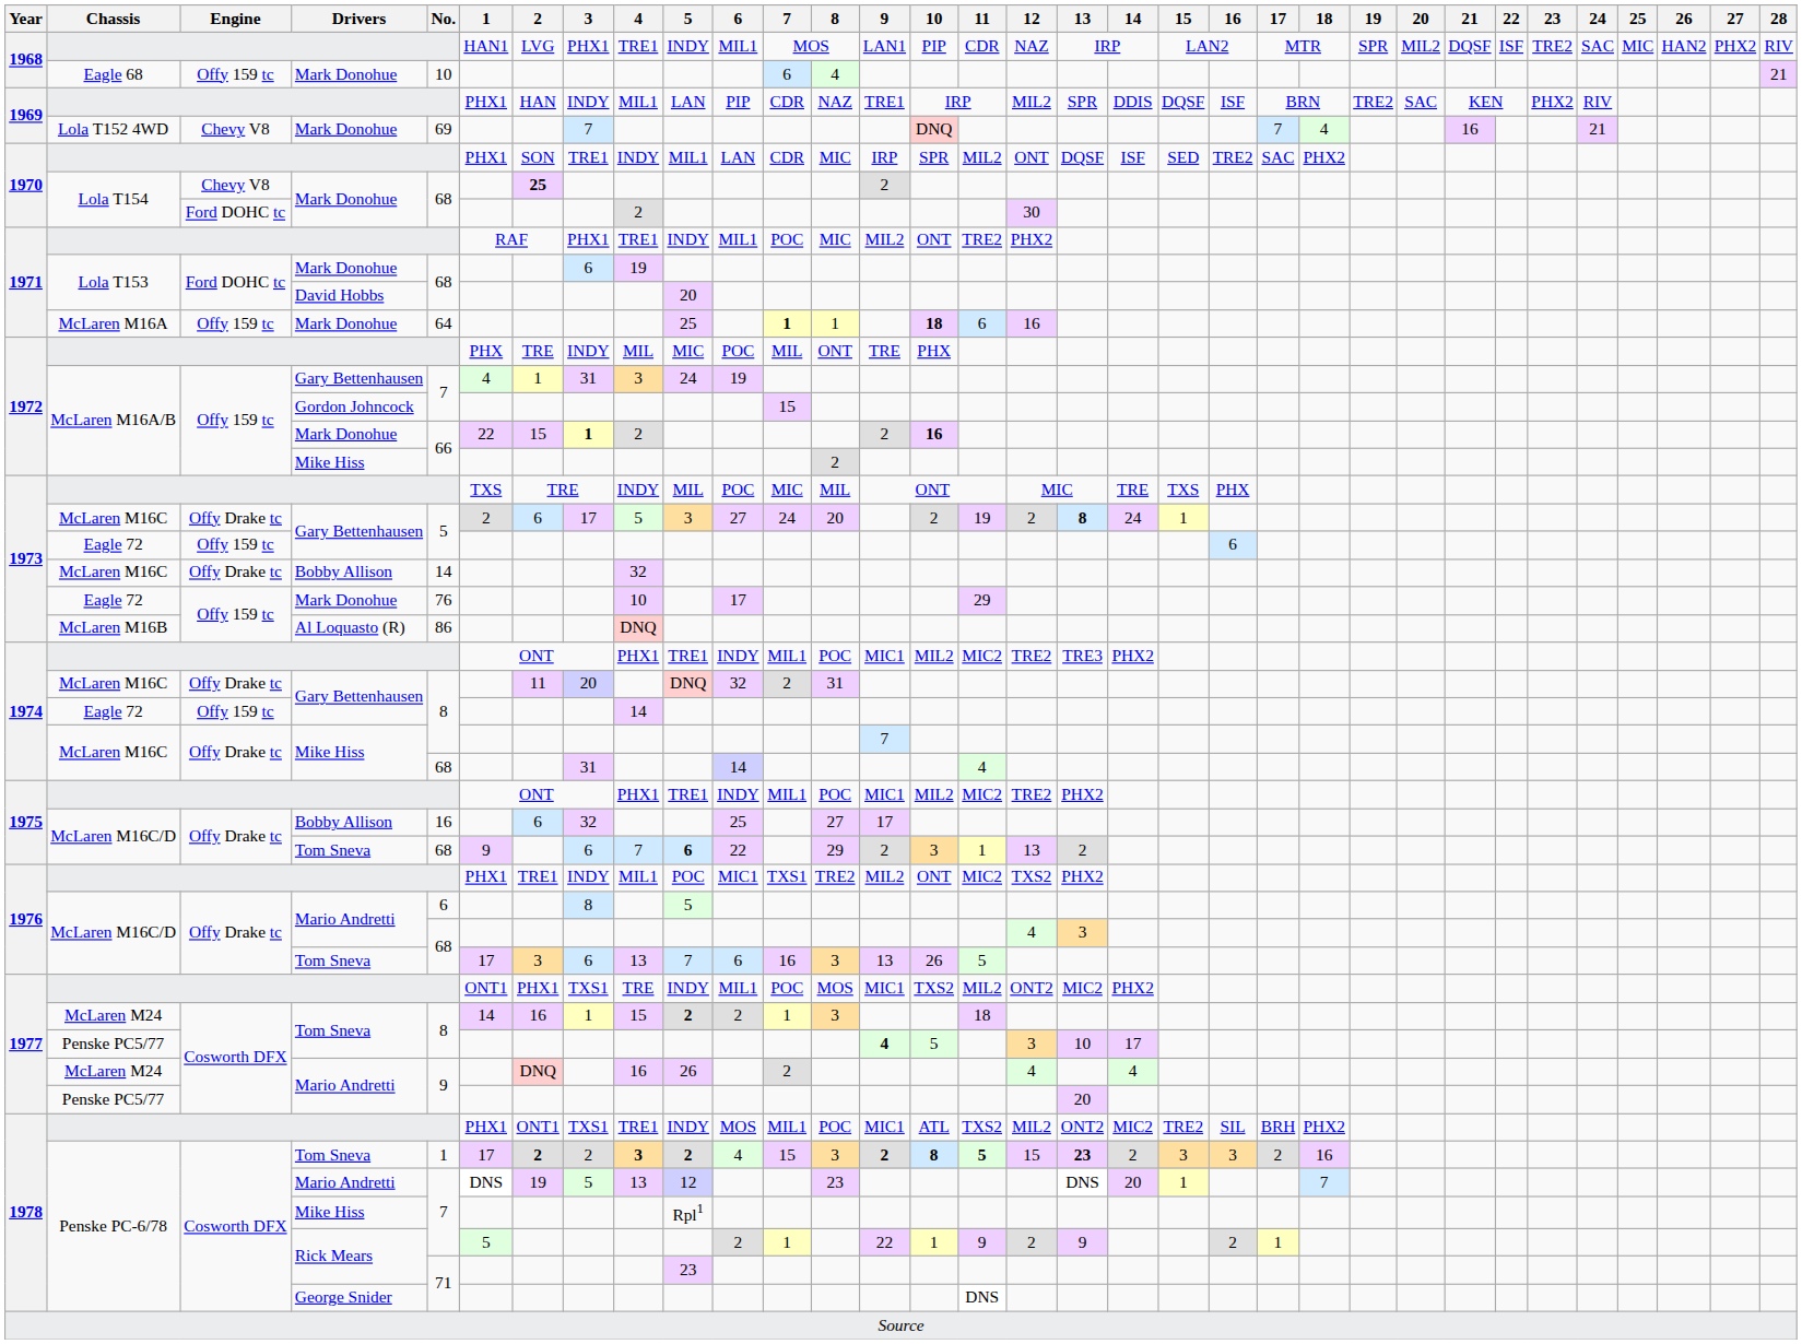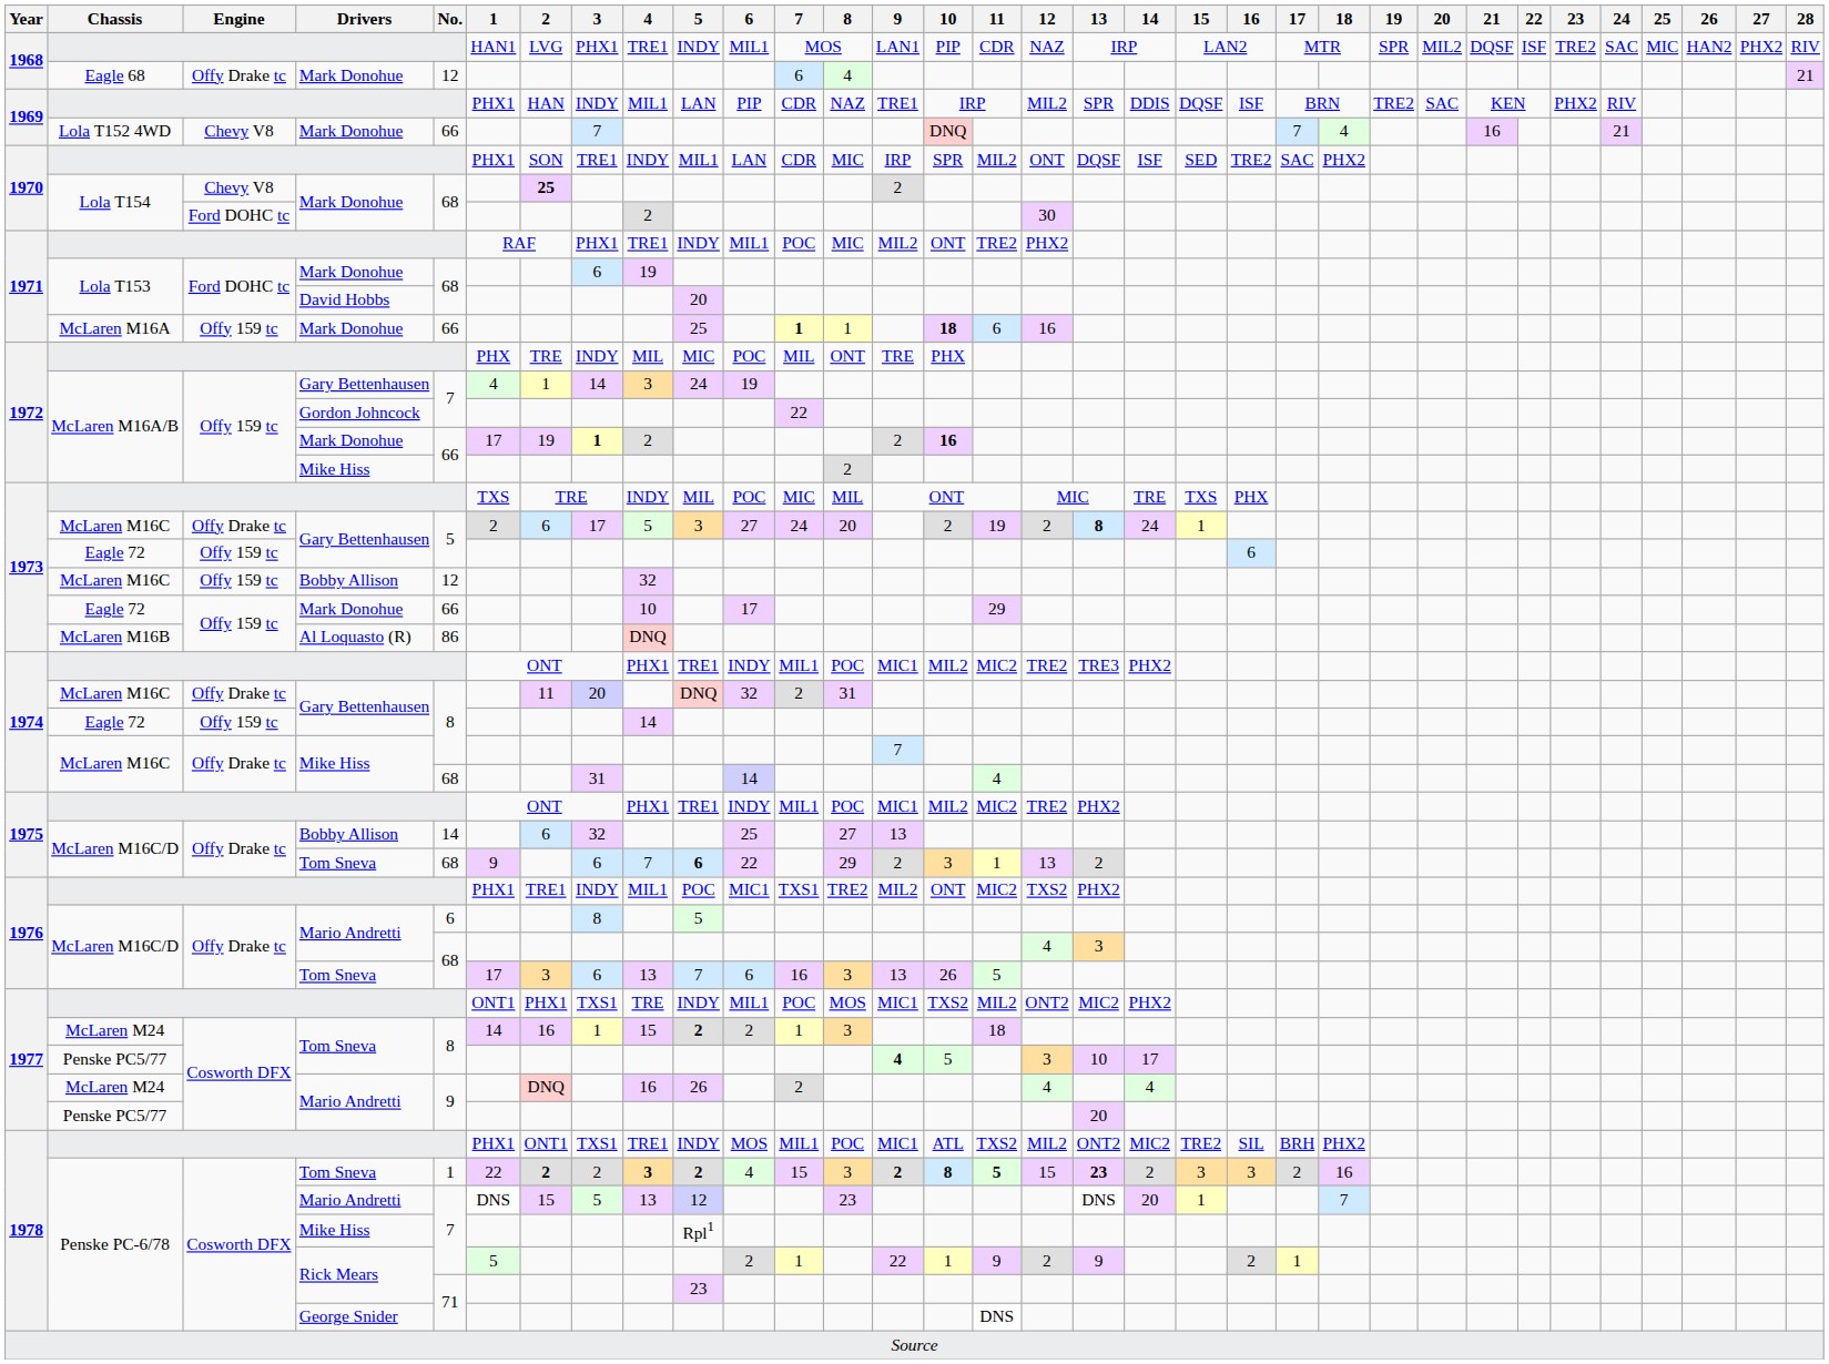Eagle 68 | Engine: Offy 159 tc -> Offy Drake tc
Eagle 68 | No.: 10 -> 12
Lola T152 4WD | No.: 69 -> 66
McLaren M16A | No.: 64 -> 66
McLaren M16A/B / Gary Bettenhausen | 3: 31 -> 14
McLaren M16A/B / Gordon Johncock | 7: 15 -> 22
McLaren M16A/B / Mark Donohue | 1: 22 -> 17
McLaren M16A/B / Mark Donohue | 2: 15 -> 19
McLaren M16C / Bobby Allison | Engine: Offy Drake tc -> Offy 159 tc
McLaren M16C / Bobby Allison | No.: 14 -> 12
Eagle 72 / Mark Donohue | No.: 76 -> 66
McLaren M16C/D / Bobby Allison | No.: 16 -> 14
McLaren M16C/D / Bobby Allison | 9: 17 -> 13
Penske PC-6/78 / Tom Sneva | 1: 17 -> 22
Penske PC-6/78 / Mario Andretti | 2: 19 -> 15
